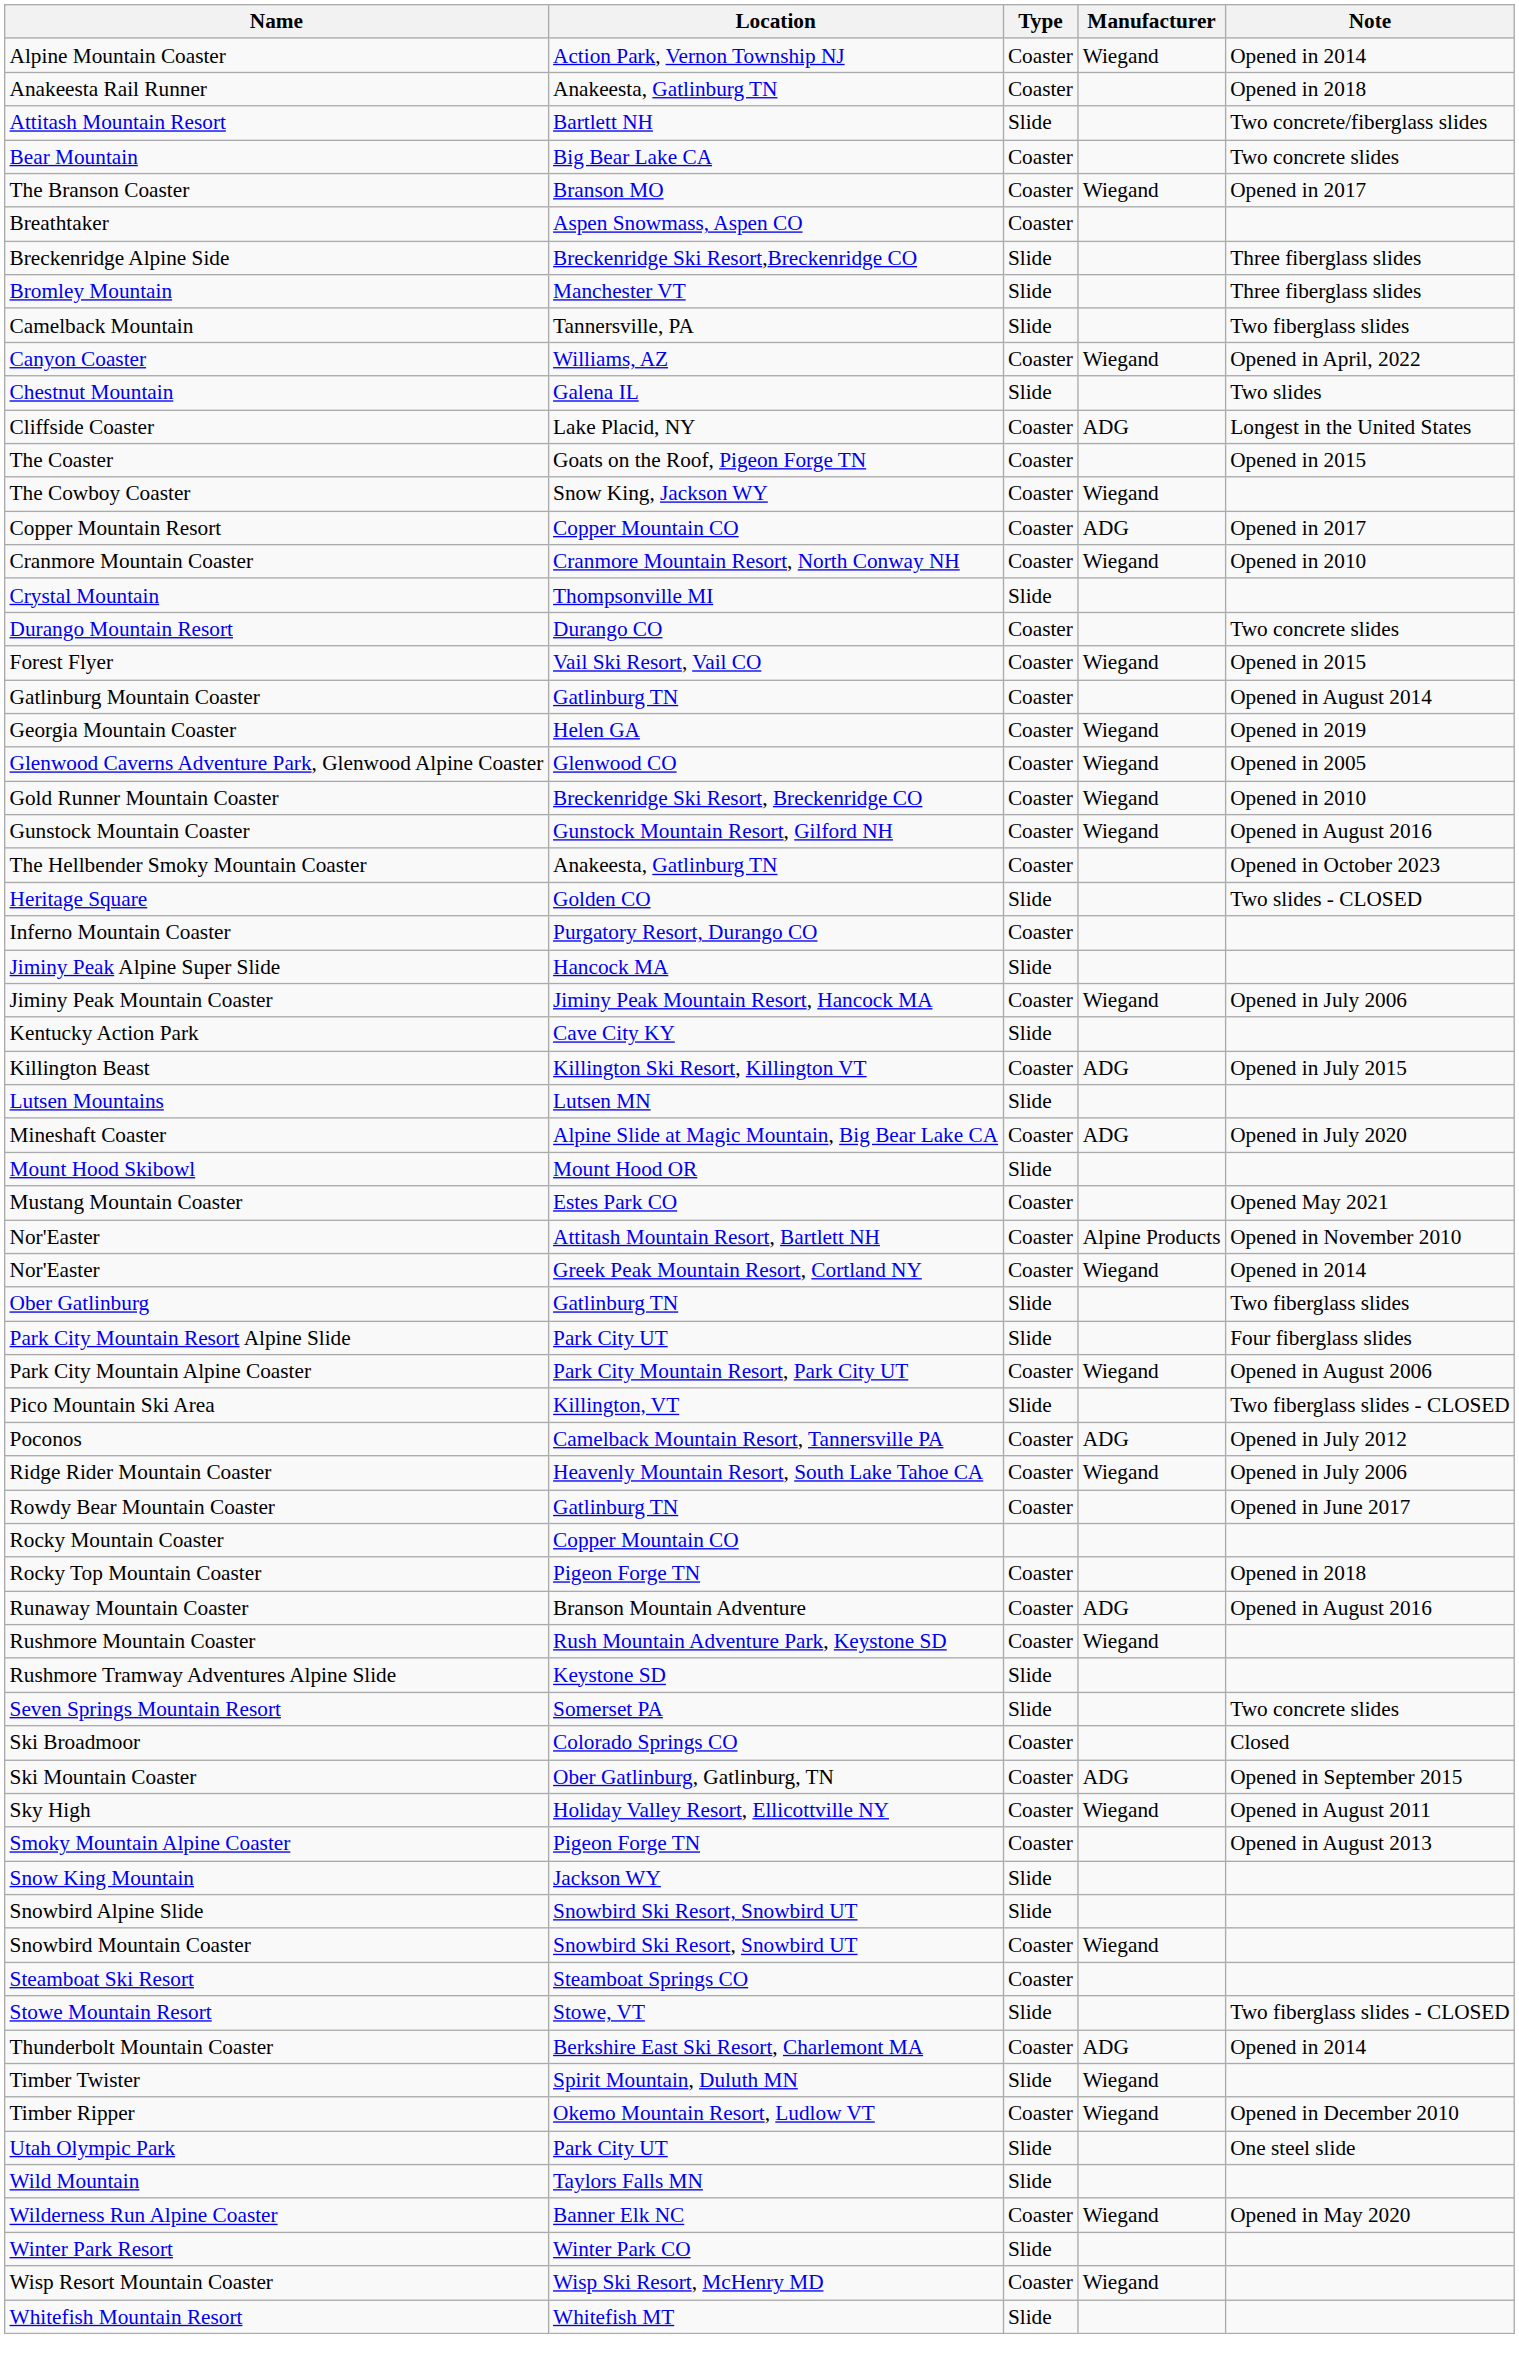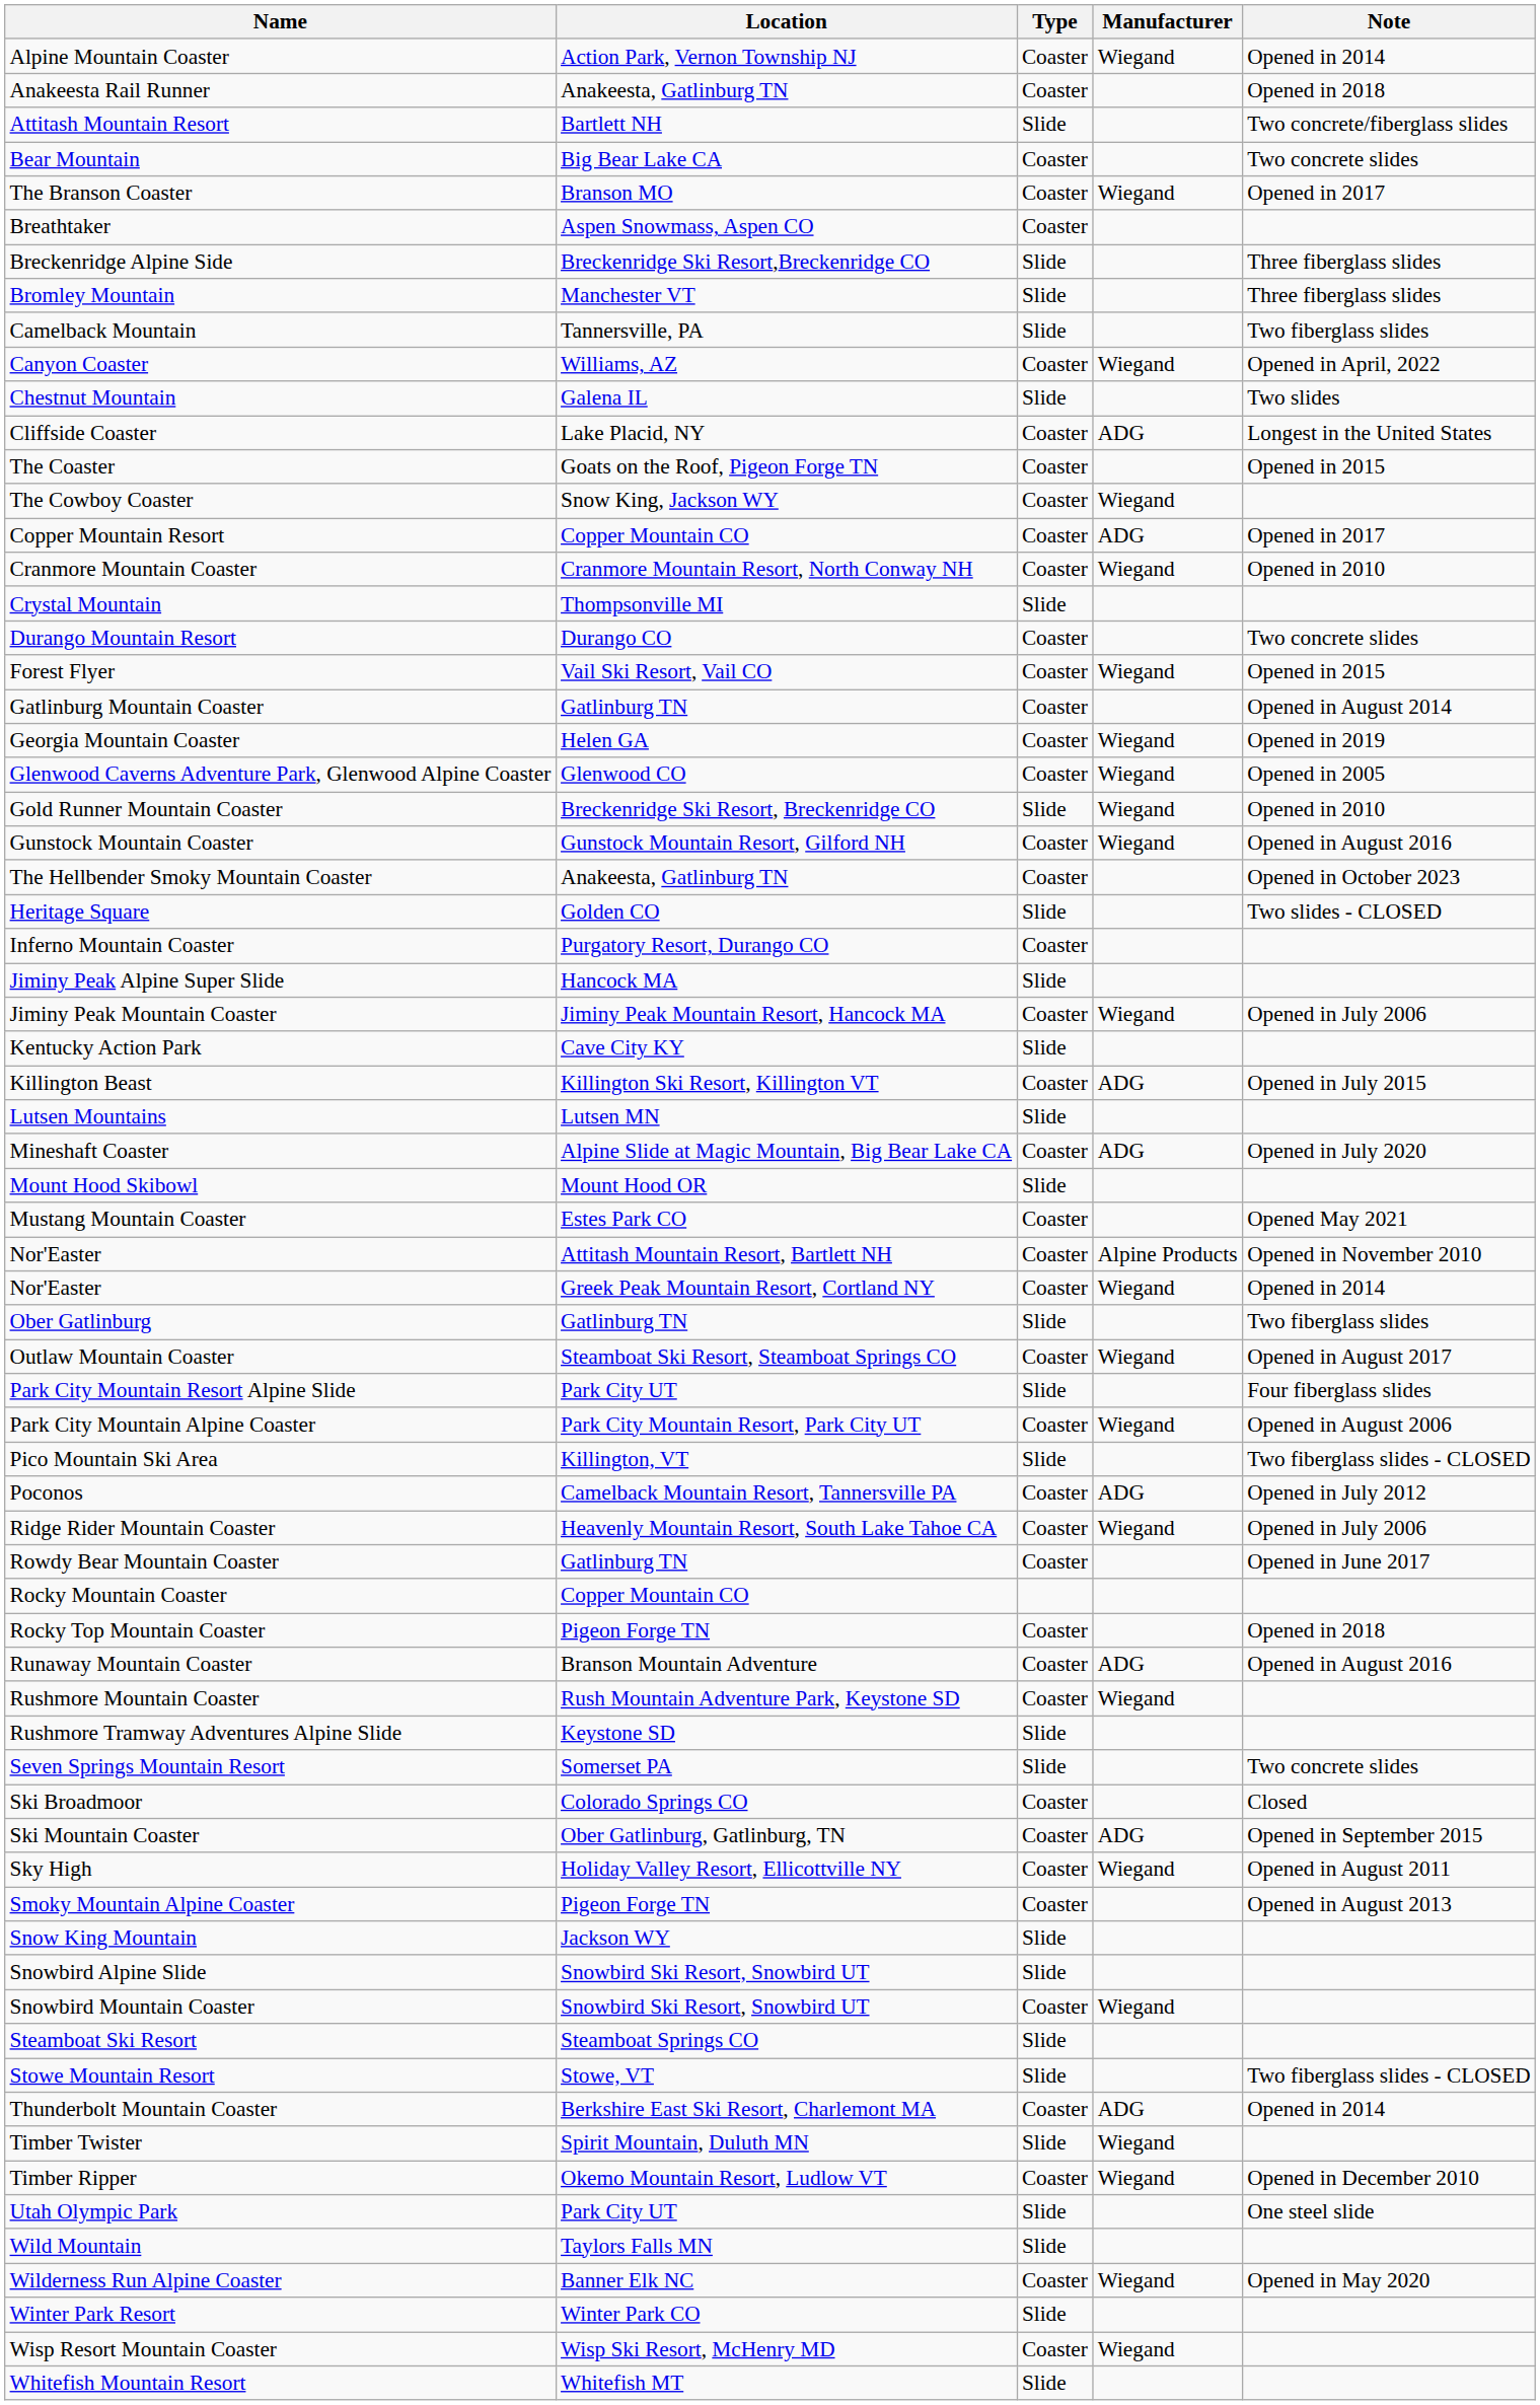Gold Runner Mountain Coaster | Type: Coaster -> Slide
+ row: Outlaw Mountain Coaster | Steamboat Ski Resort, Steamboat Springs CO | Coaster | Wiegand | Opened in August 2017
Steamboat Ski Resort | Type: Coaster -> Slide
